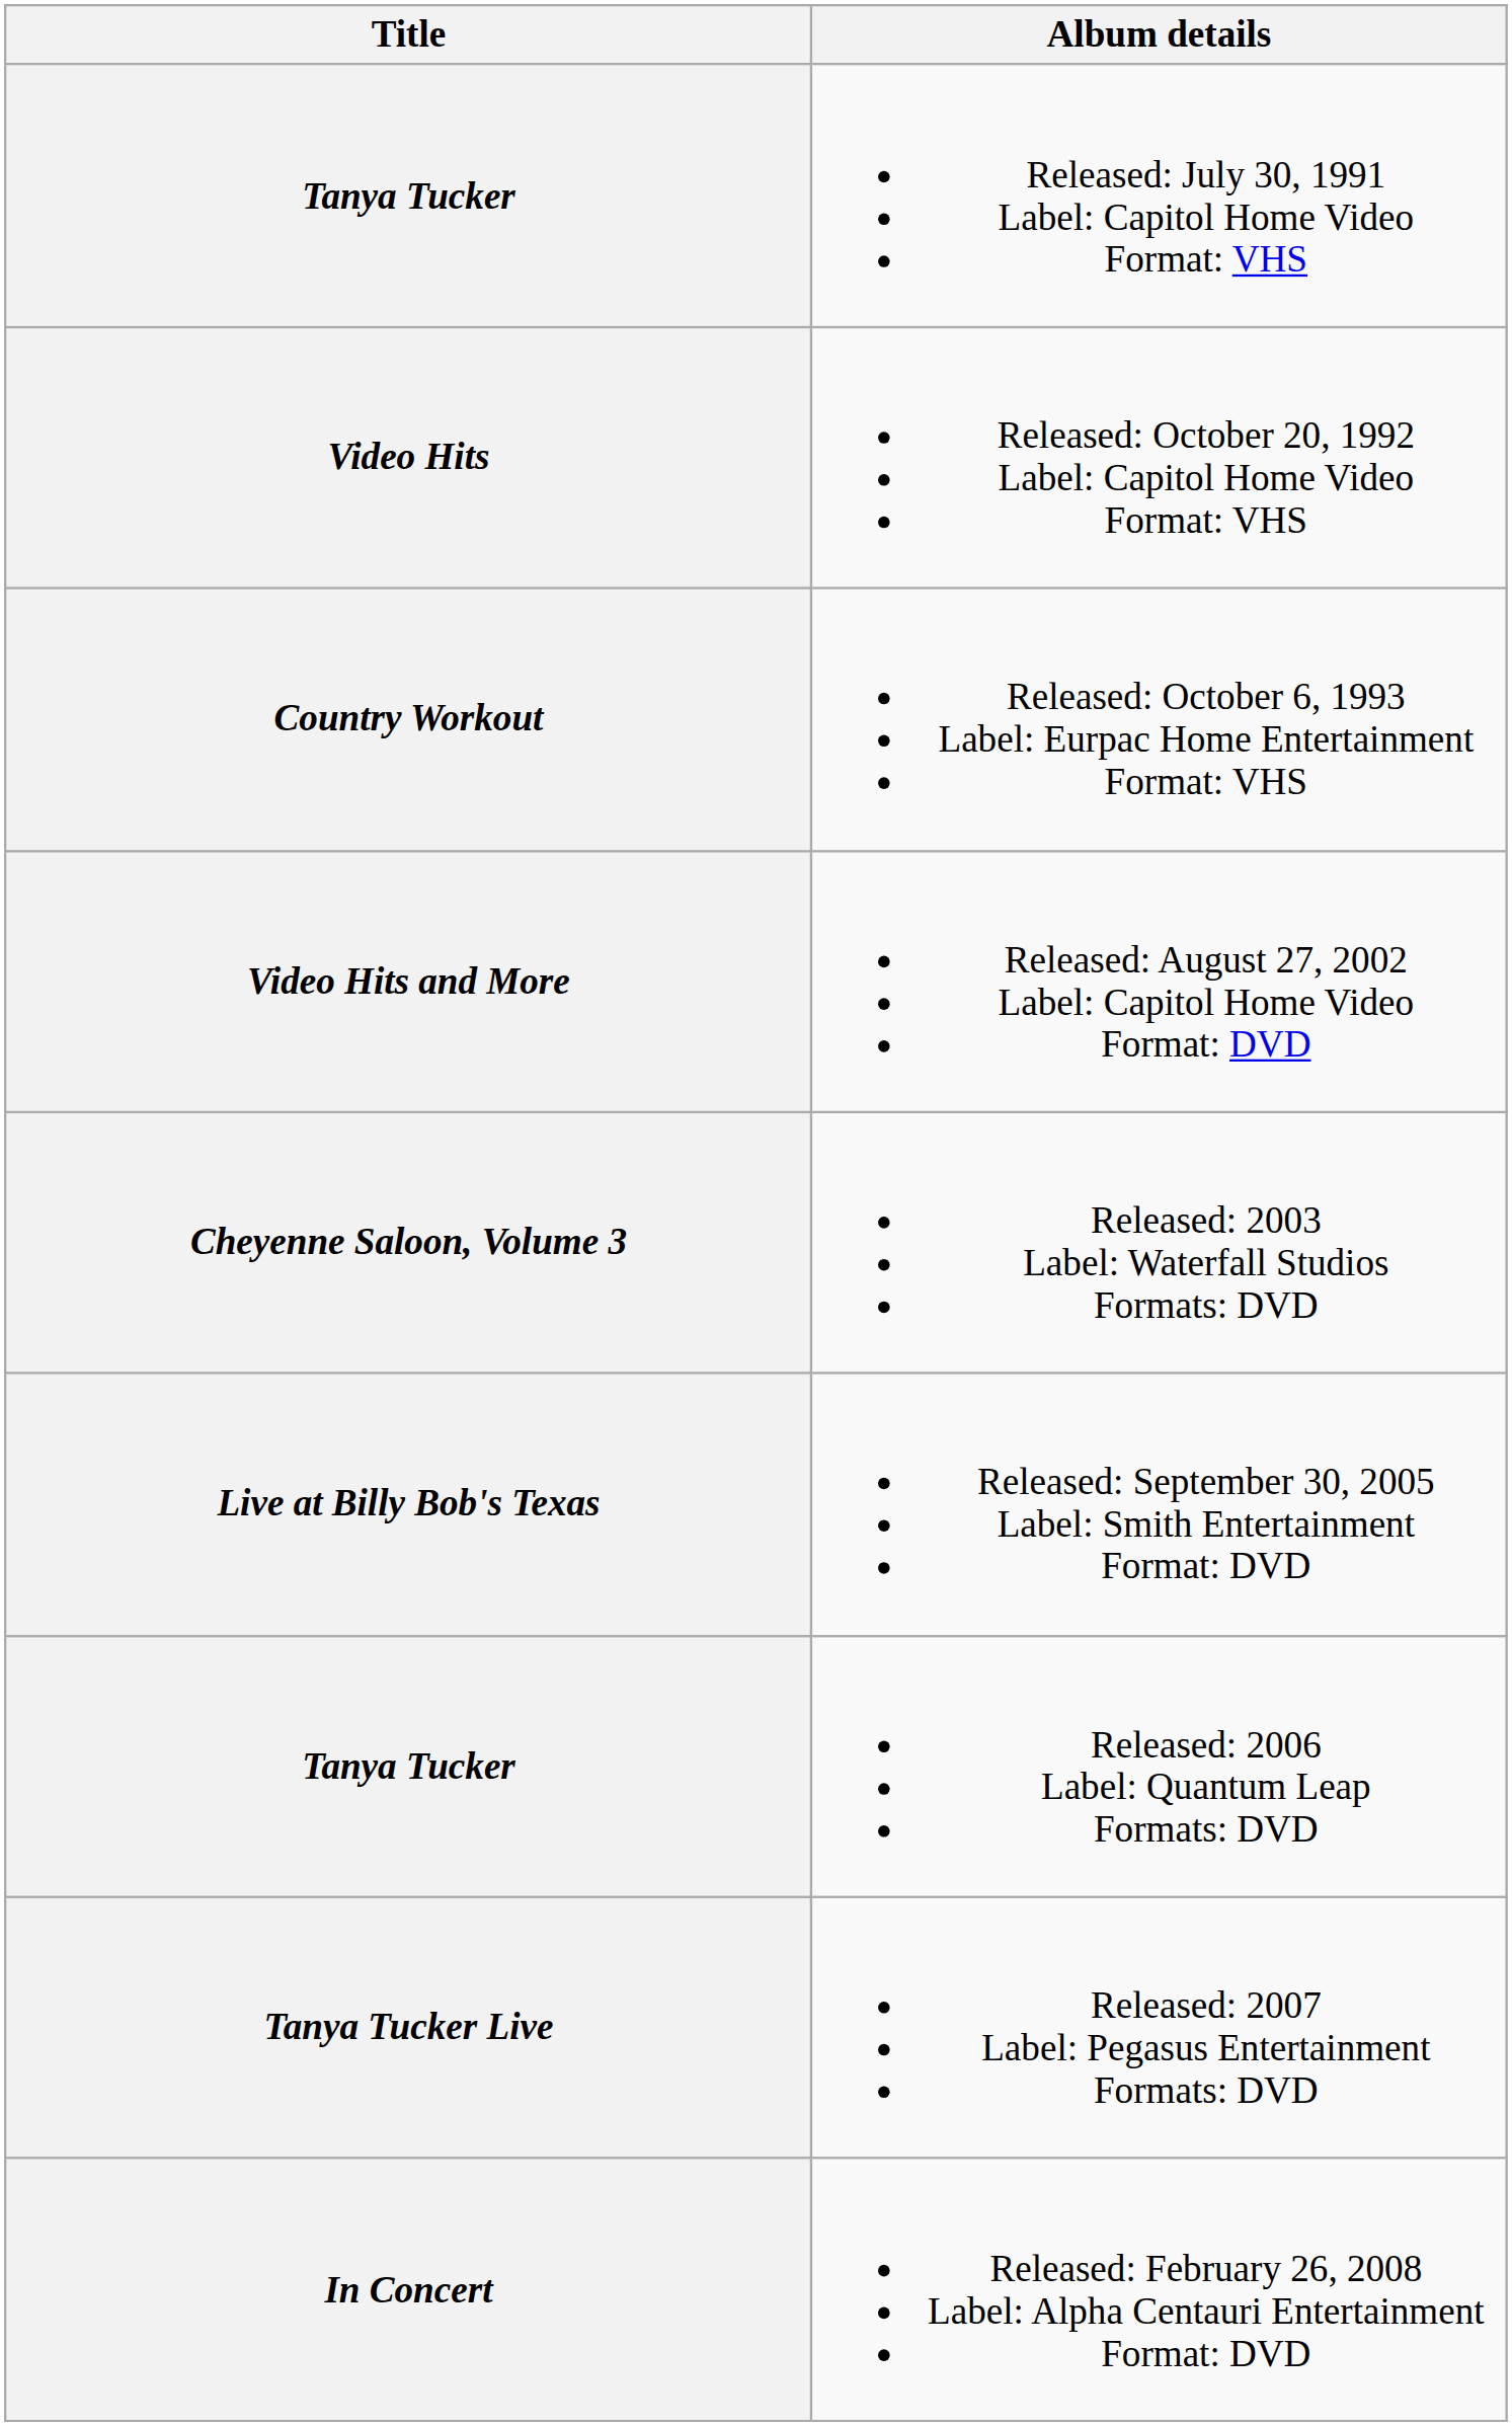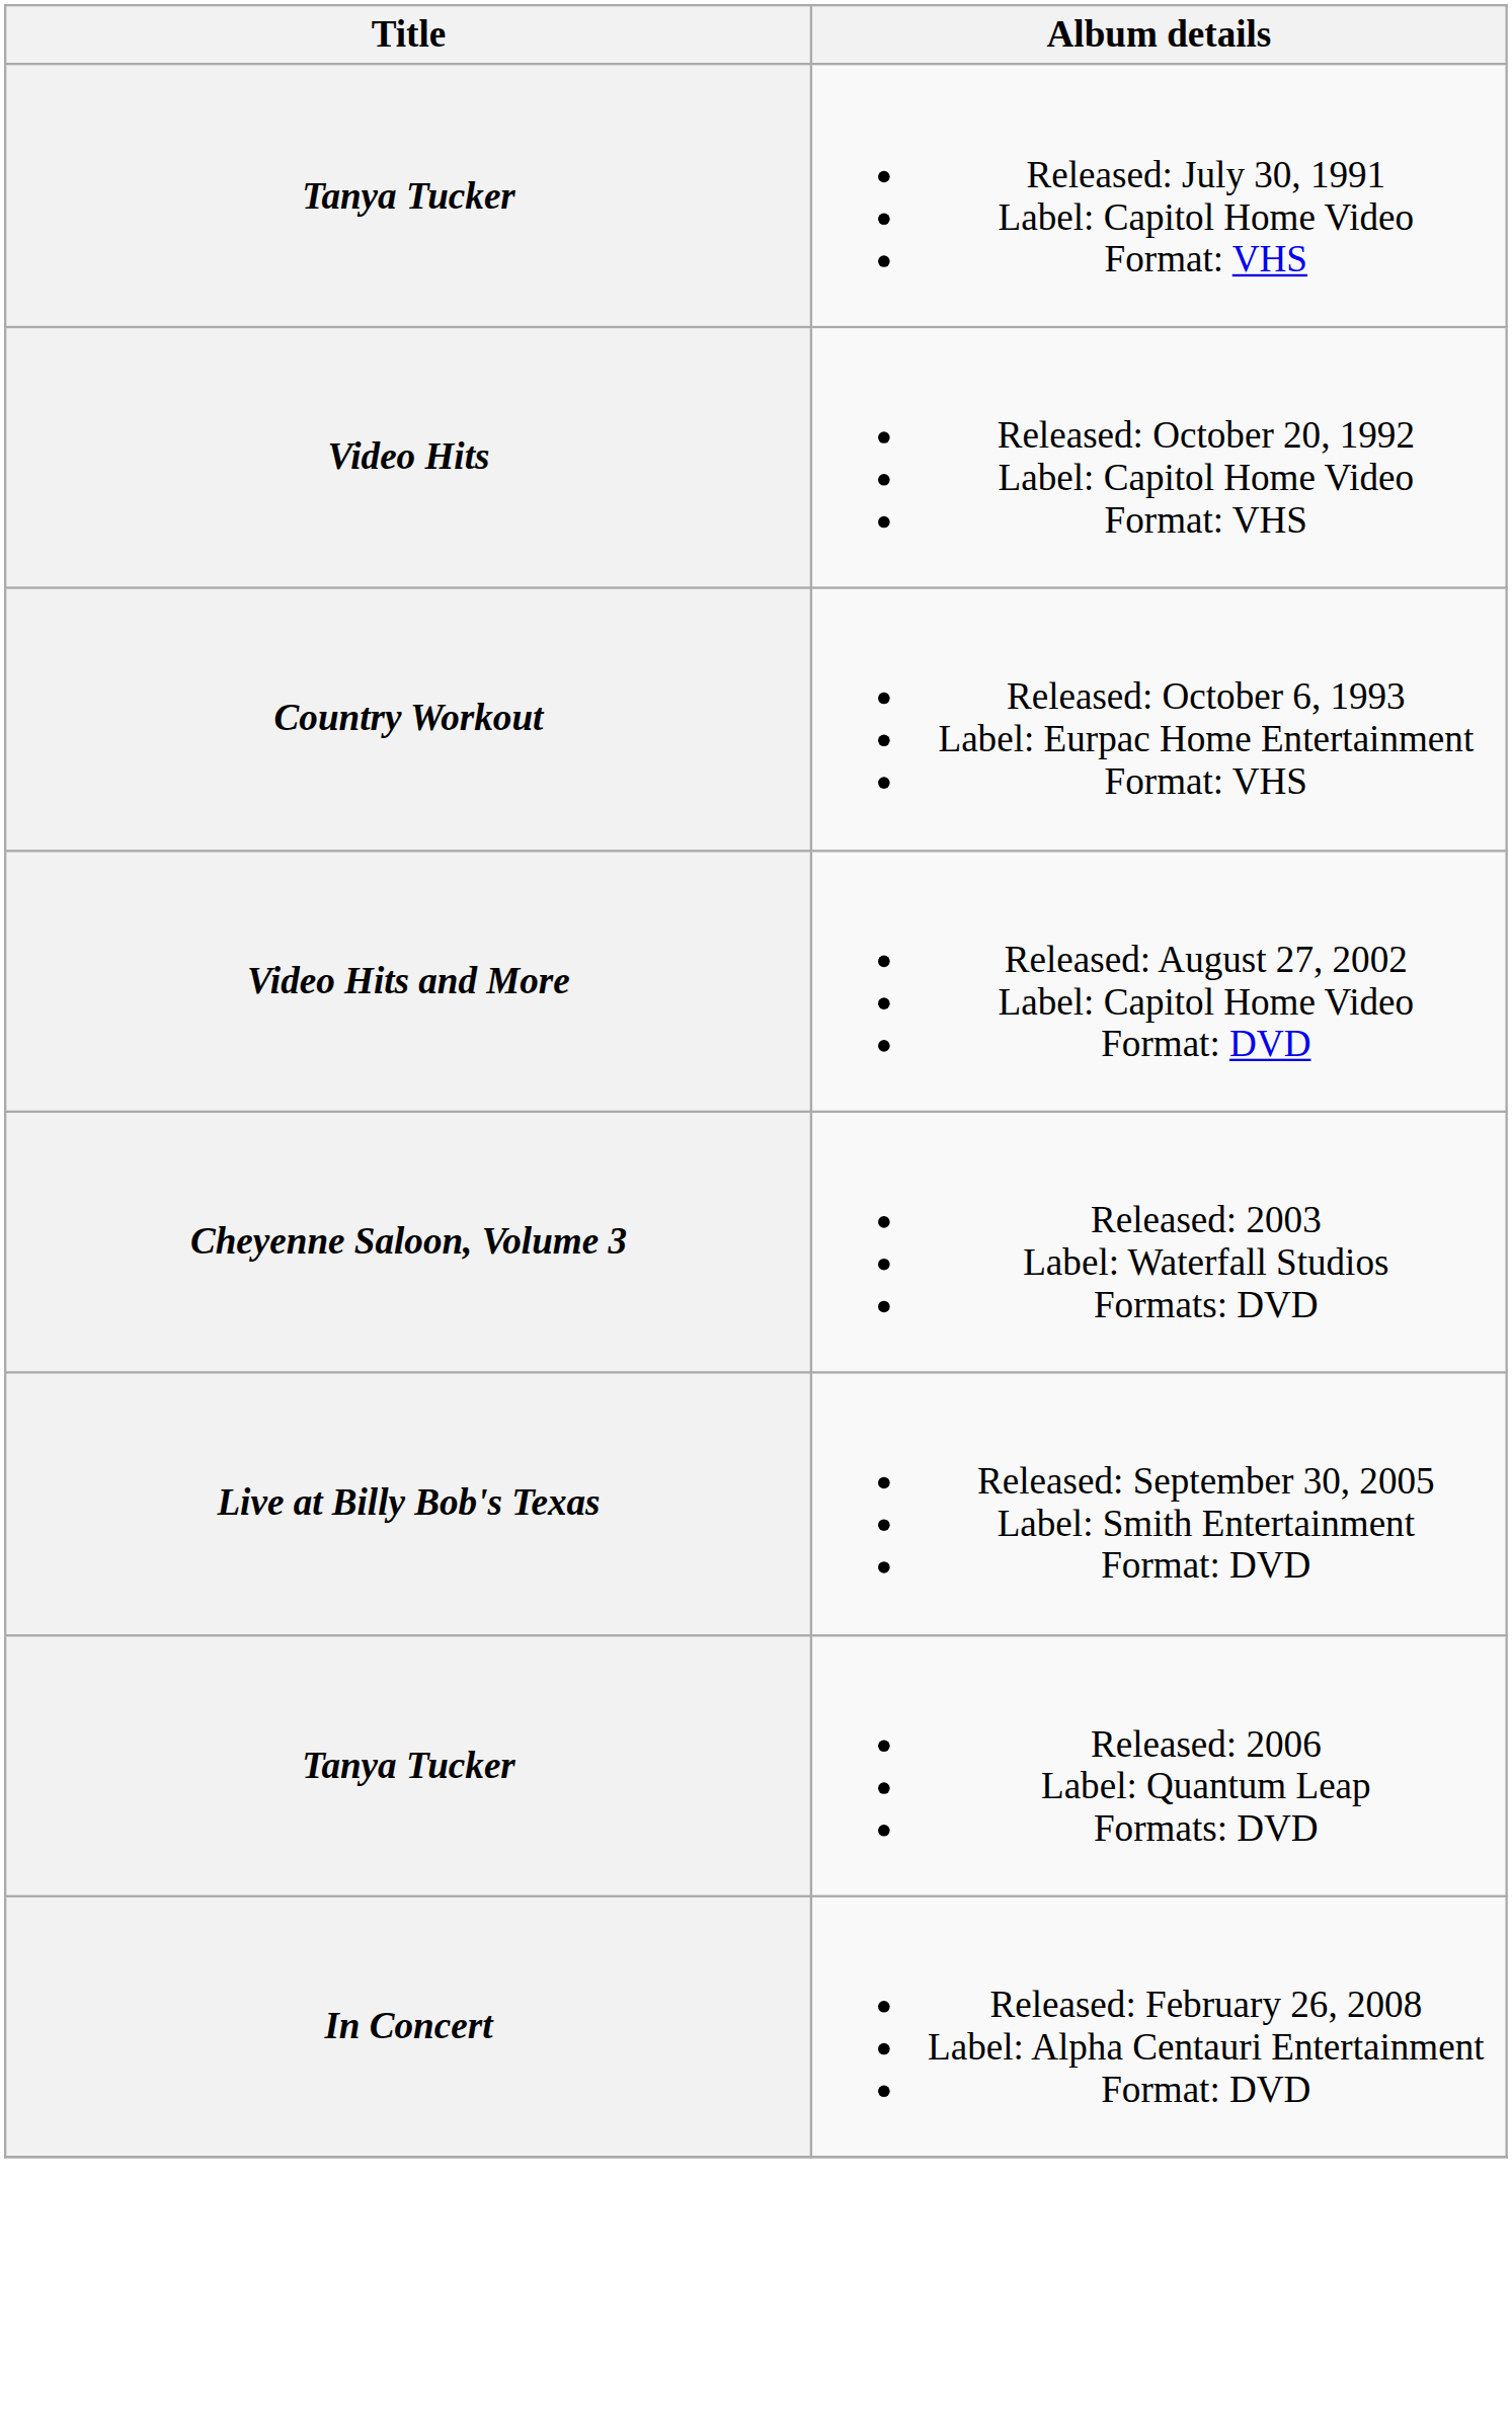- row: Tanya Tucker Live | Released: 2007 Label: Pegasus Entertainment Formats: DVD
